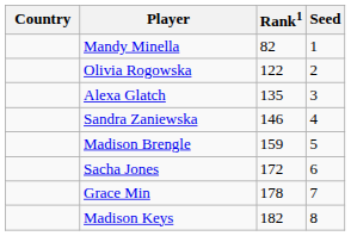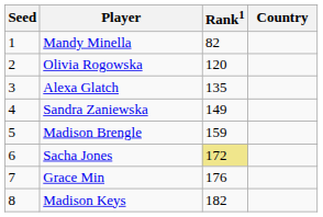columns swapped: Country <-> Seed
Olivia Rogowska | Rank1: 122 -> 120
Sandra Zaniewska | Rank1: 146 -> 149
Sacha Jones | Rank1: no background -> khaki background
Grace Min | Rank1: 178 -> 176
